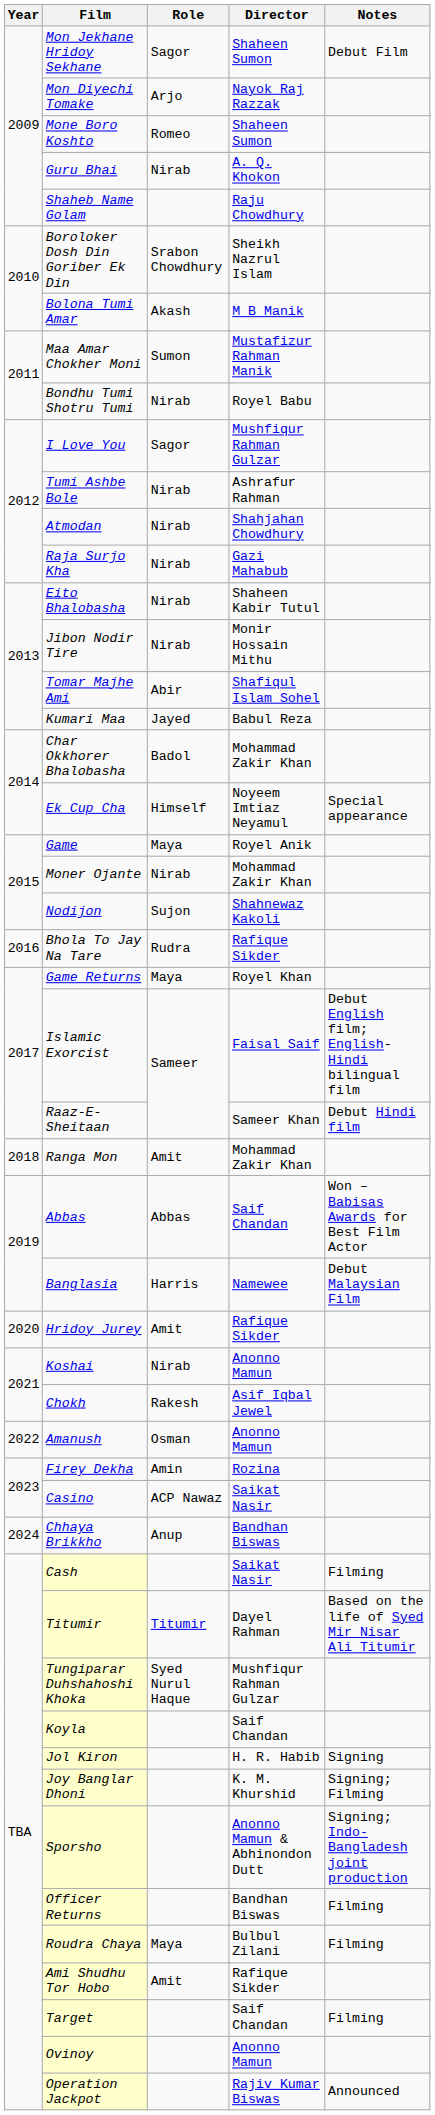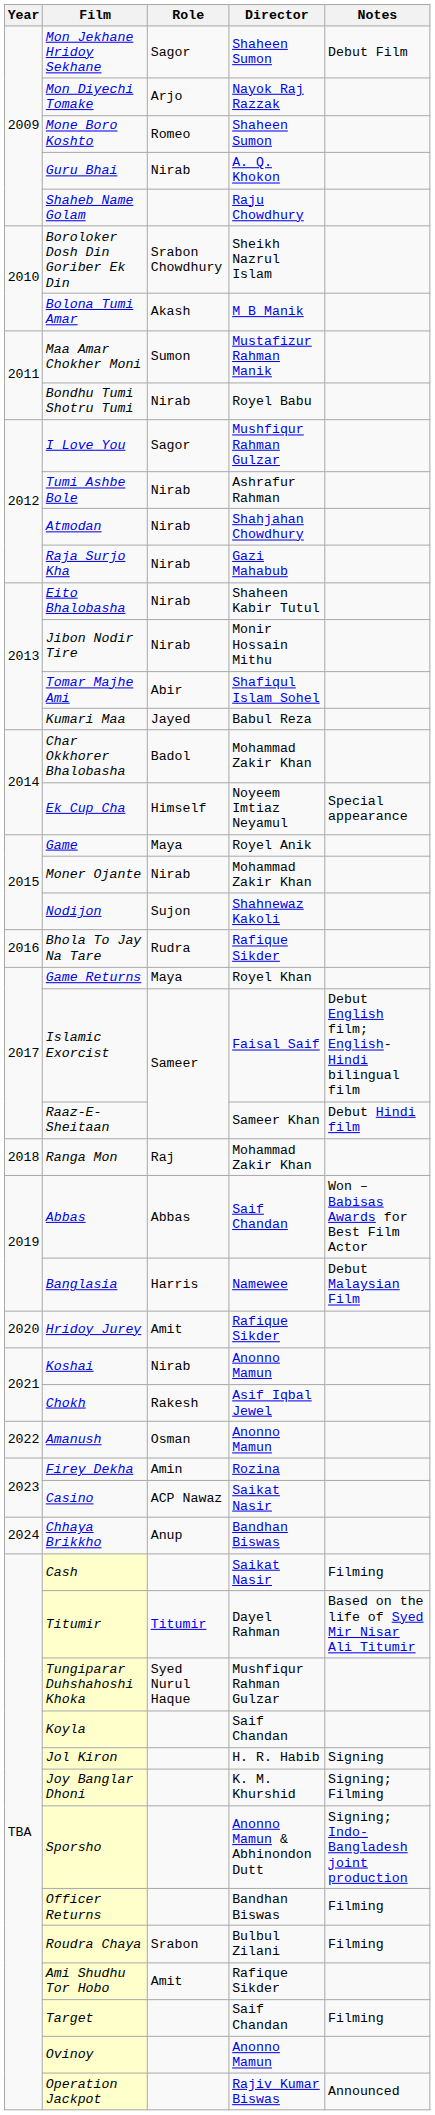Ranga Mon | Role: Amit -> Raj
Roudra Chaya | Role: Maya -> Srabon
